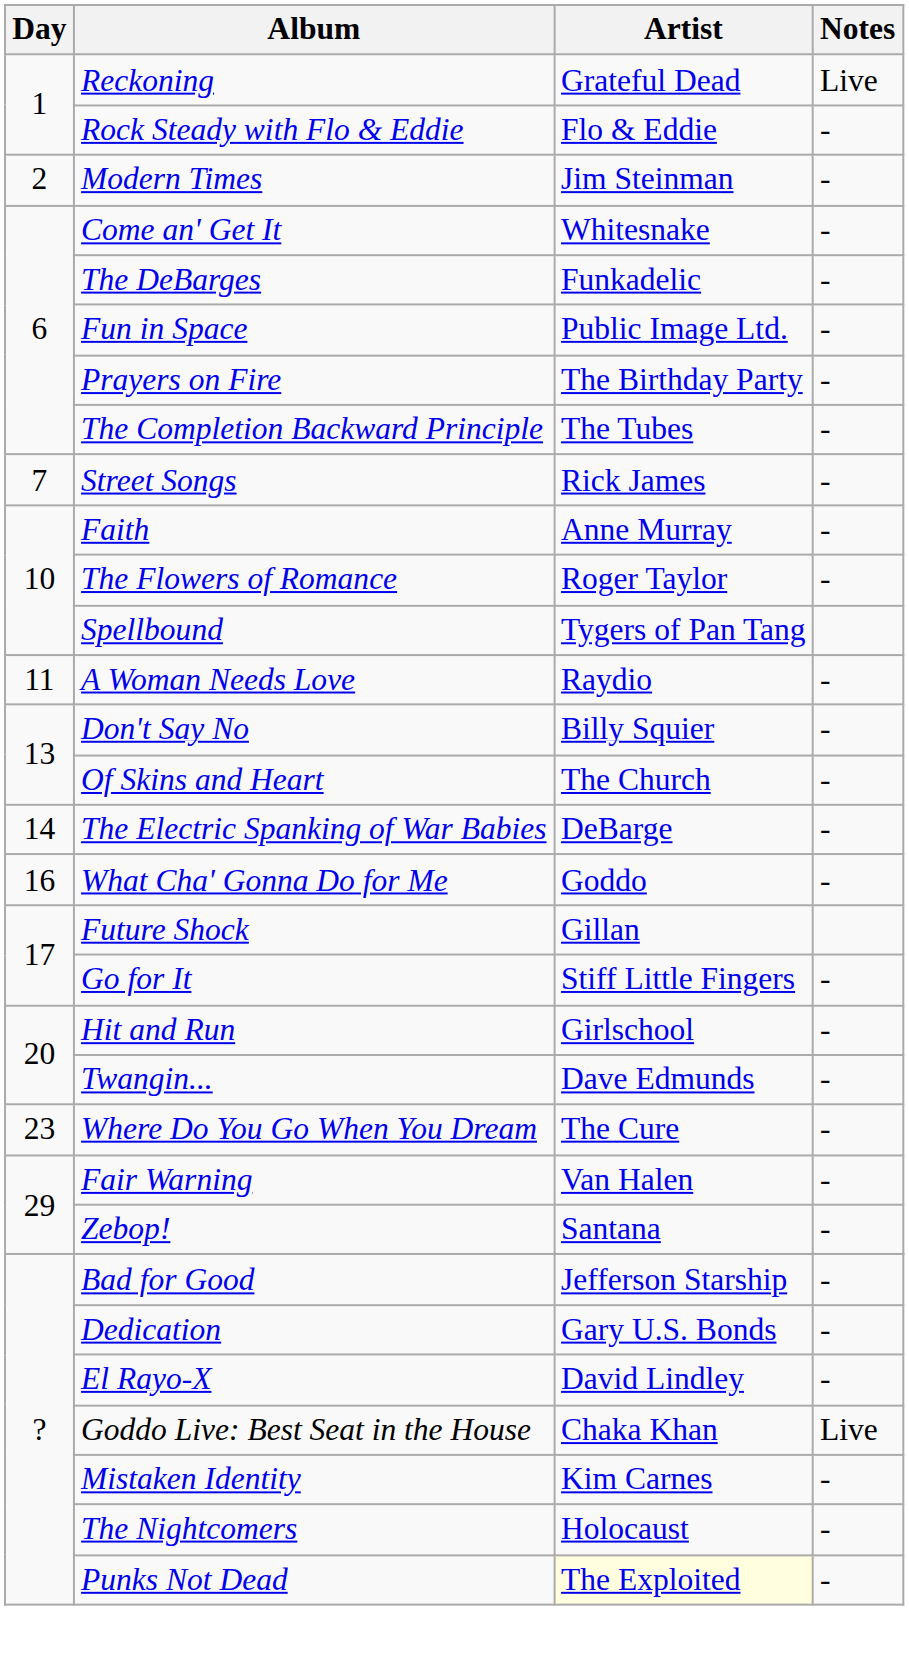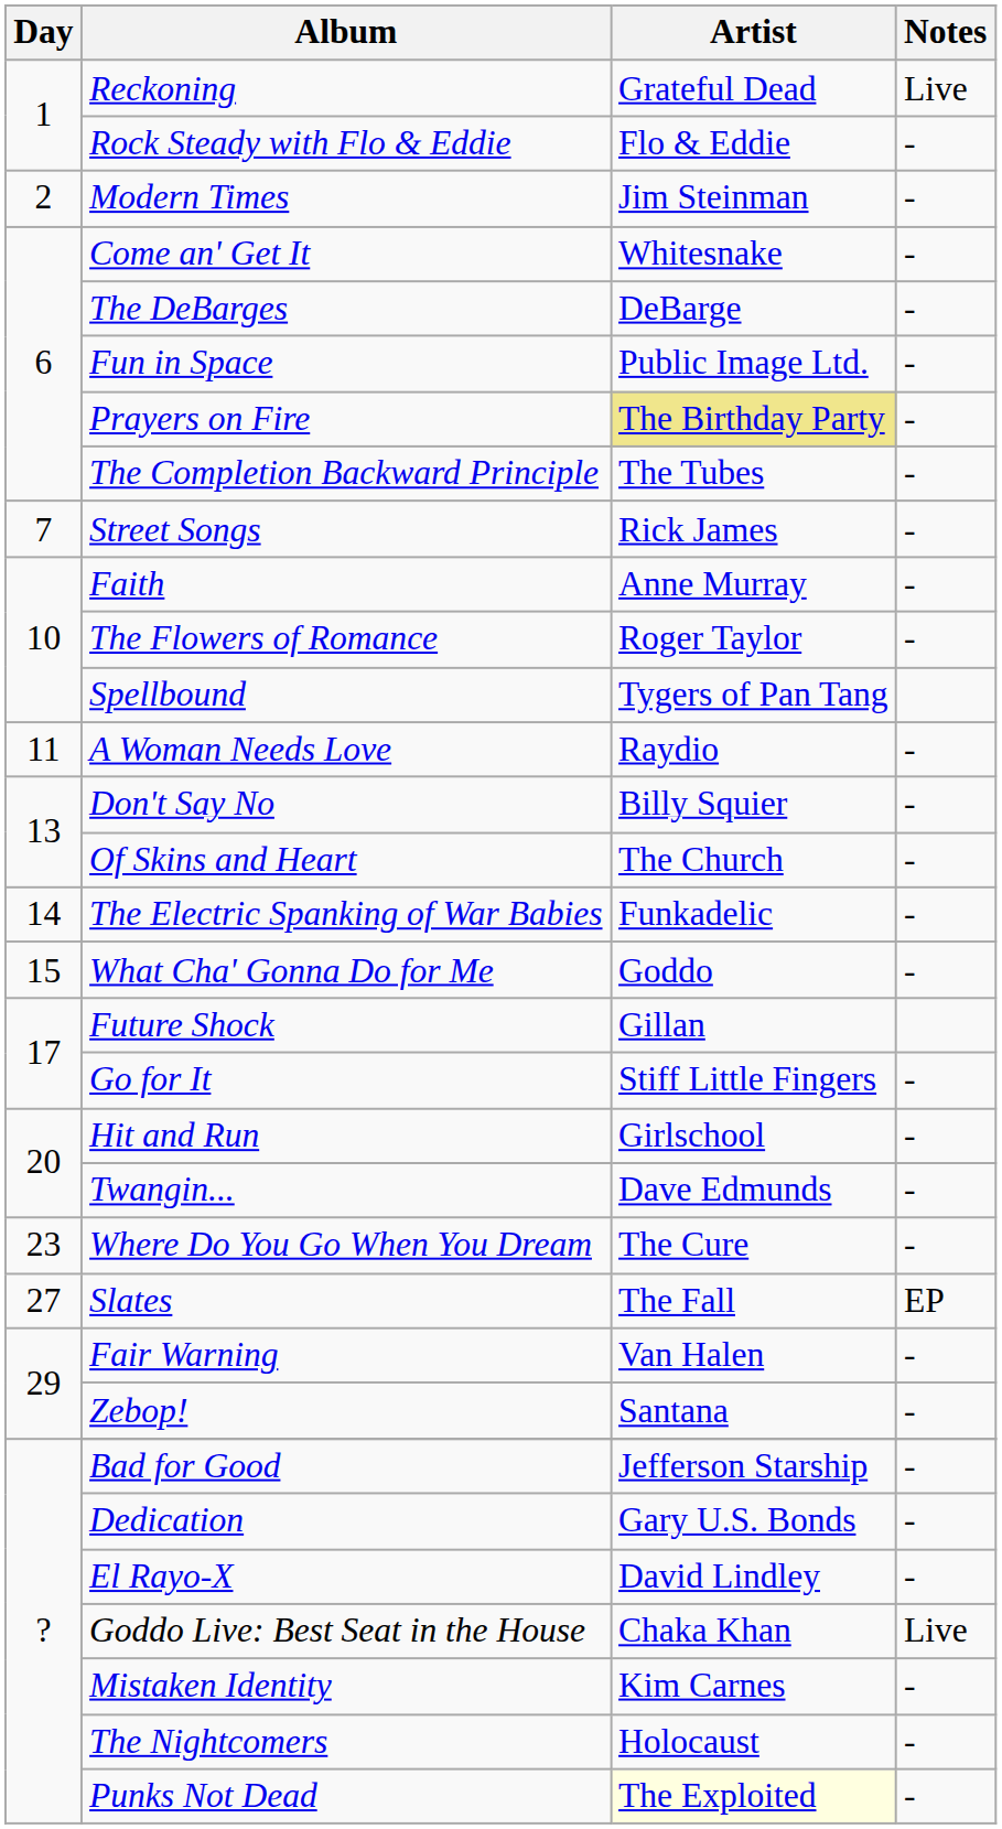The DeBarges | Artist: Funkadelic -> DeBarge
Prayers on Fire | Artist: no background -> khaki background
The Electric Spanking of War Babies | Artist: DeBarge -> Funkadelic
What Cha' Gonna Do for Me | Day: 16 -> 15
+ row: 27 | Slates | The Fall | EP
